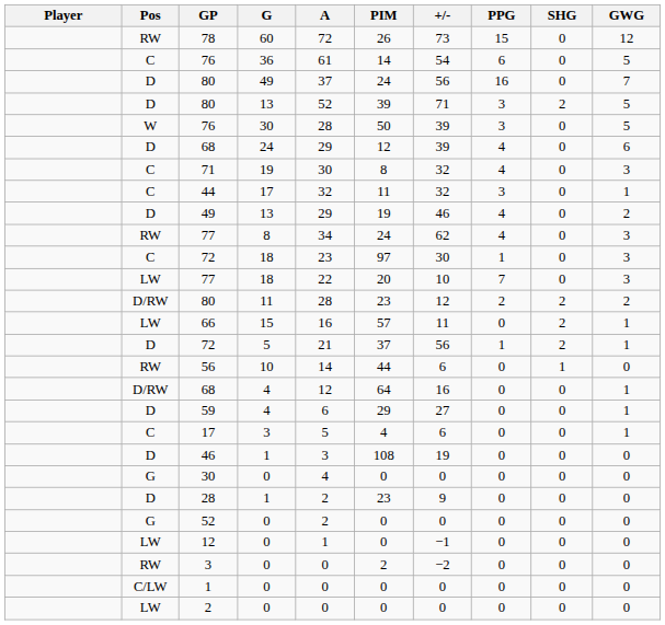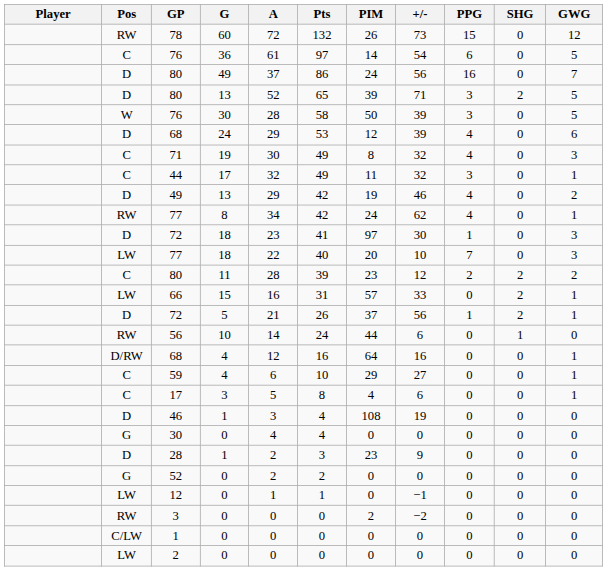+ column: Pts | 132 | 97 | 86 | 65 | 58 | 53 | 49 | 49 | 42 | 42 | 41 | 40 | 39 | 31 | 26 | 24 | 16 | 10 | 8 | 4 | 4 | 3 | 2 | 1 | 0 | 0 | 0
77 / 8 | GWG: 3 -> 1
72 / 18 | Pos: C -> D
80 / 11 | Pos: D/RW -> C
66 | +/-: 11 -> 33
59 | Pos: D -> C
